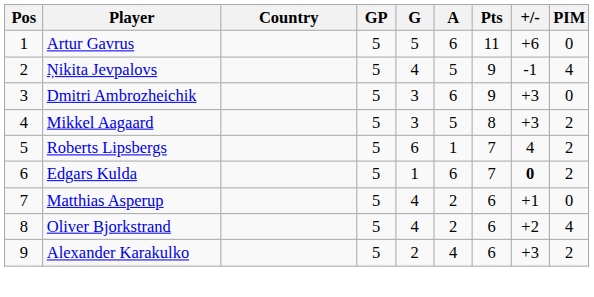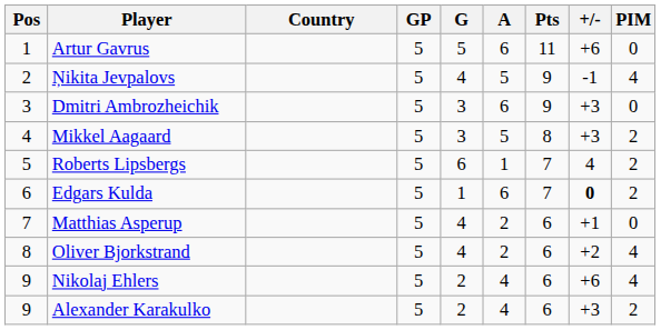+ row: 9 | Nikolaj Ehlers | 5 | 2 | 4 | 6 | +6 | 4
